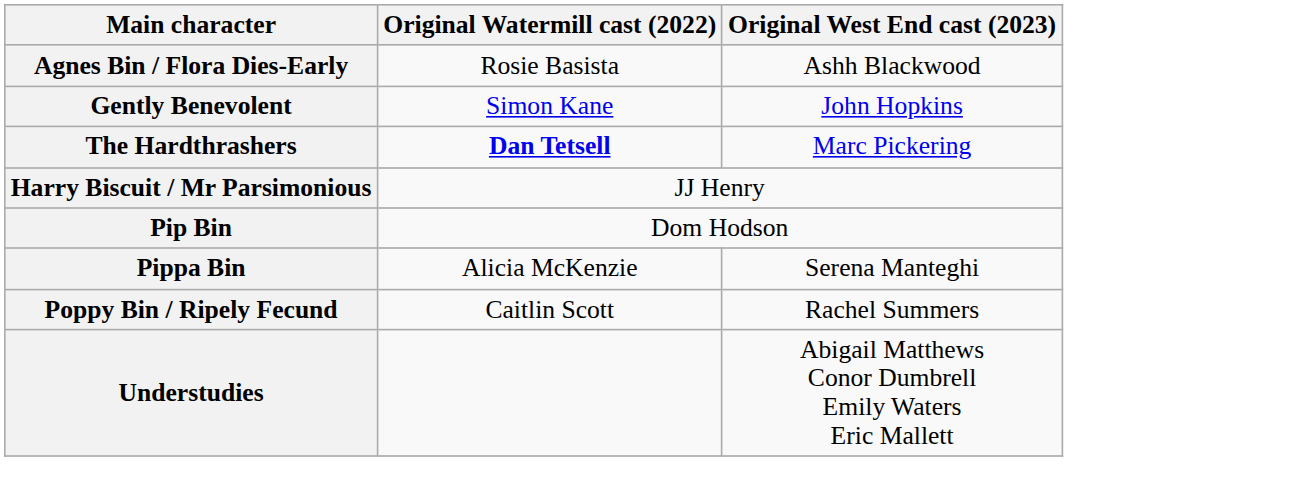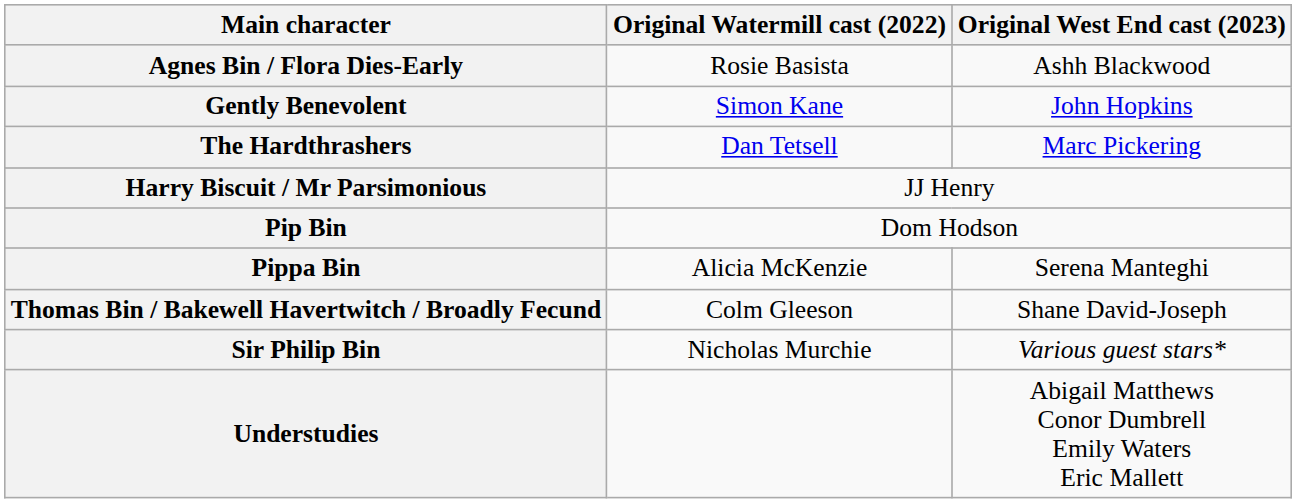The Hardthrashers | Original Watermill cast (2022): bold -> normal
- row: Poppy Bin / Ripely Fecund | Caitlin Scott | Rachel Summers
+ row: Thomas Bin / Bakewell Havertwitch / Broadly Fecund | Colm Gleeson | Shane David-Joseph
+ row: Sir Philip Bin | Nicholas Murchie | Various guest stars*
